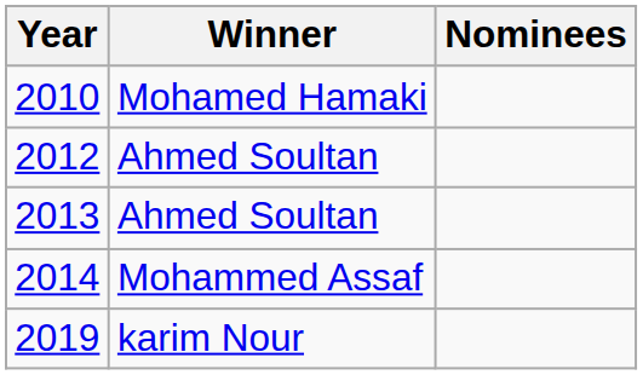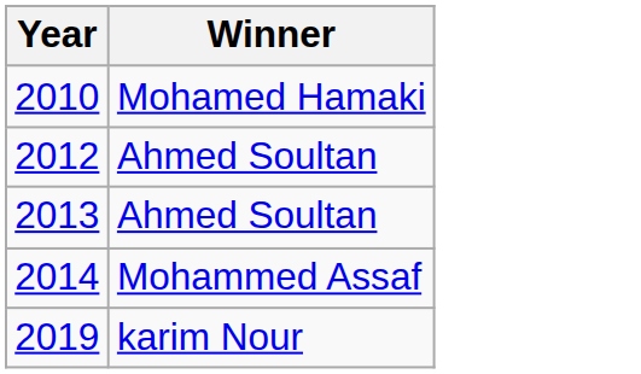- column: Nominees
